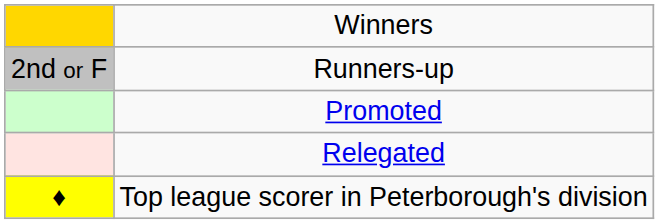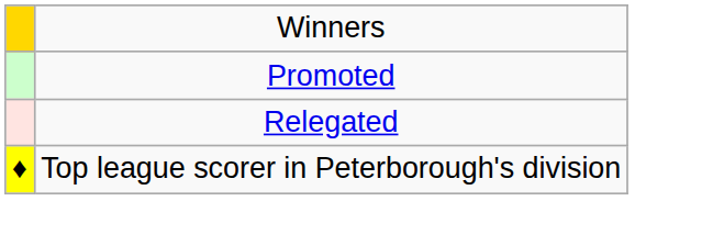- row: 2nd or F | Runners-up
